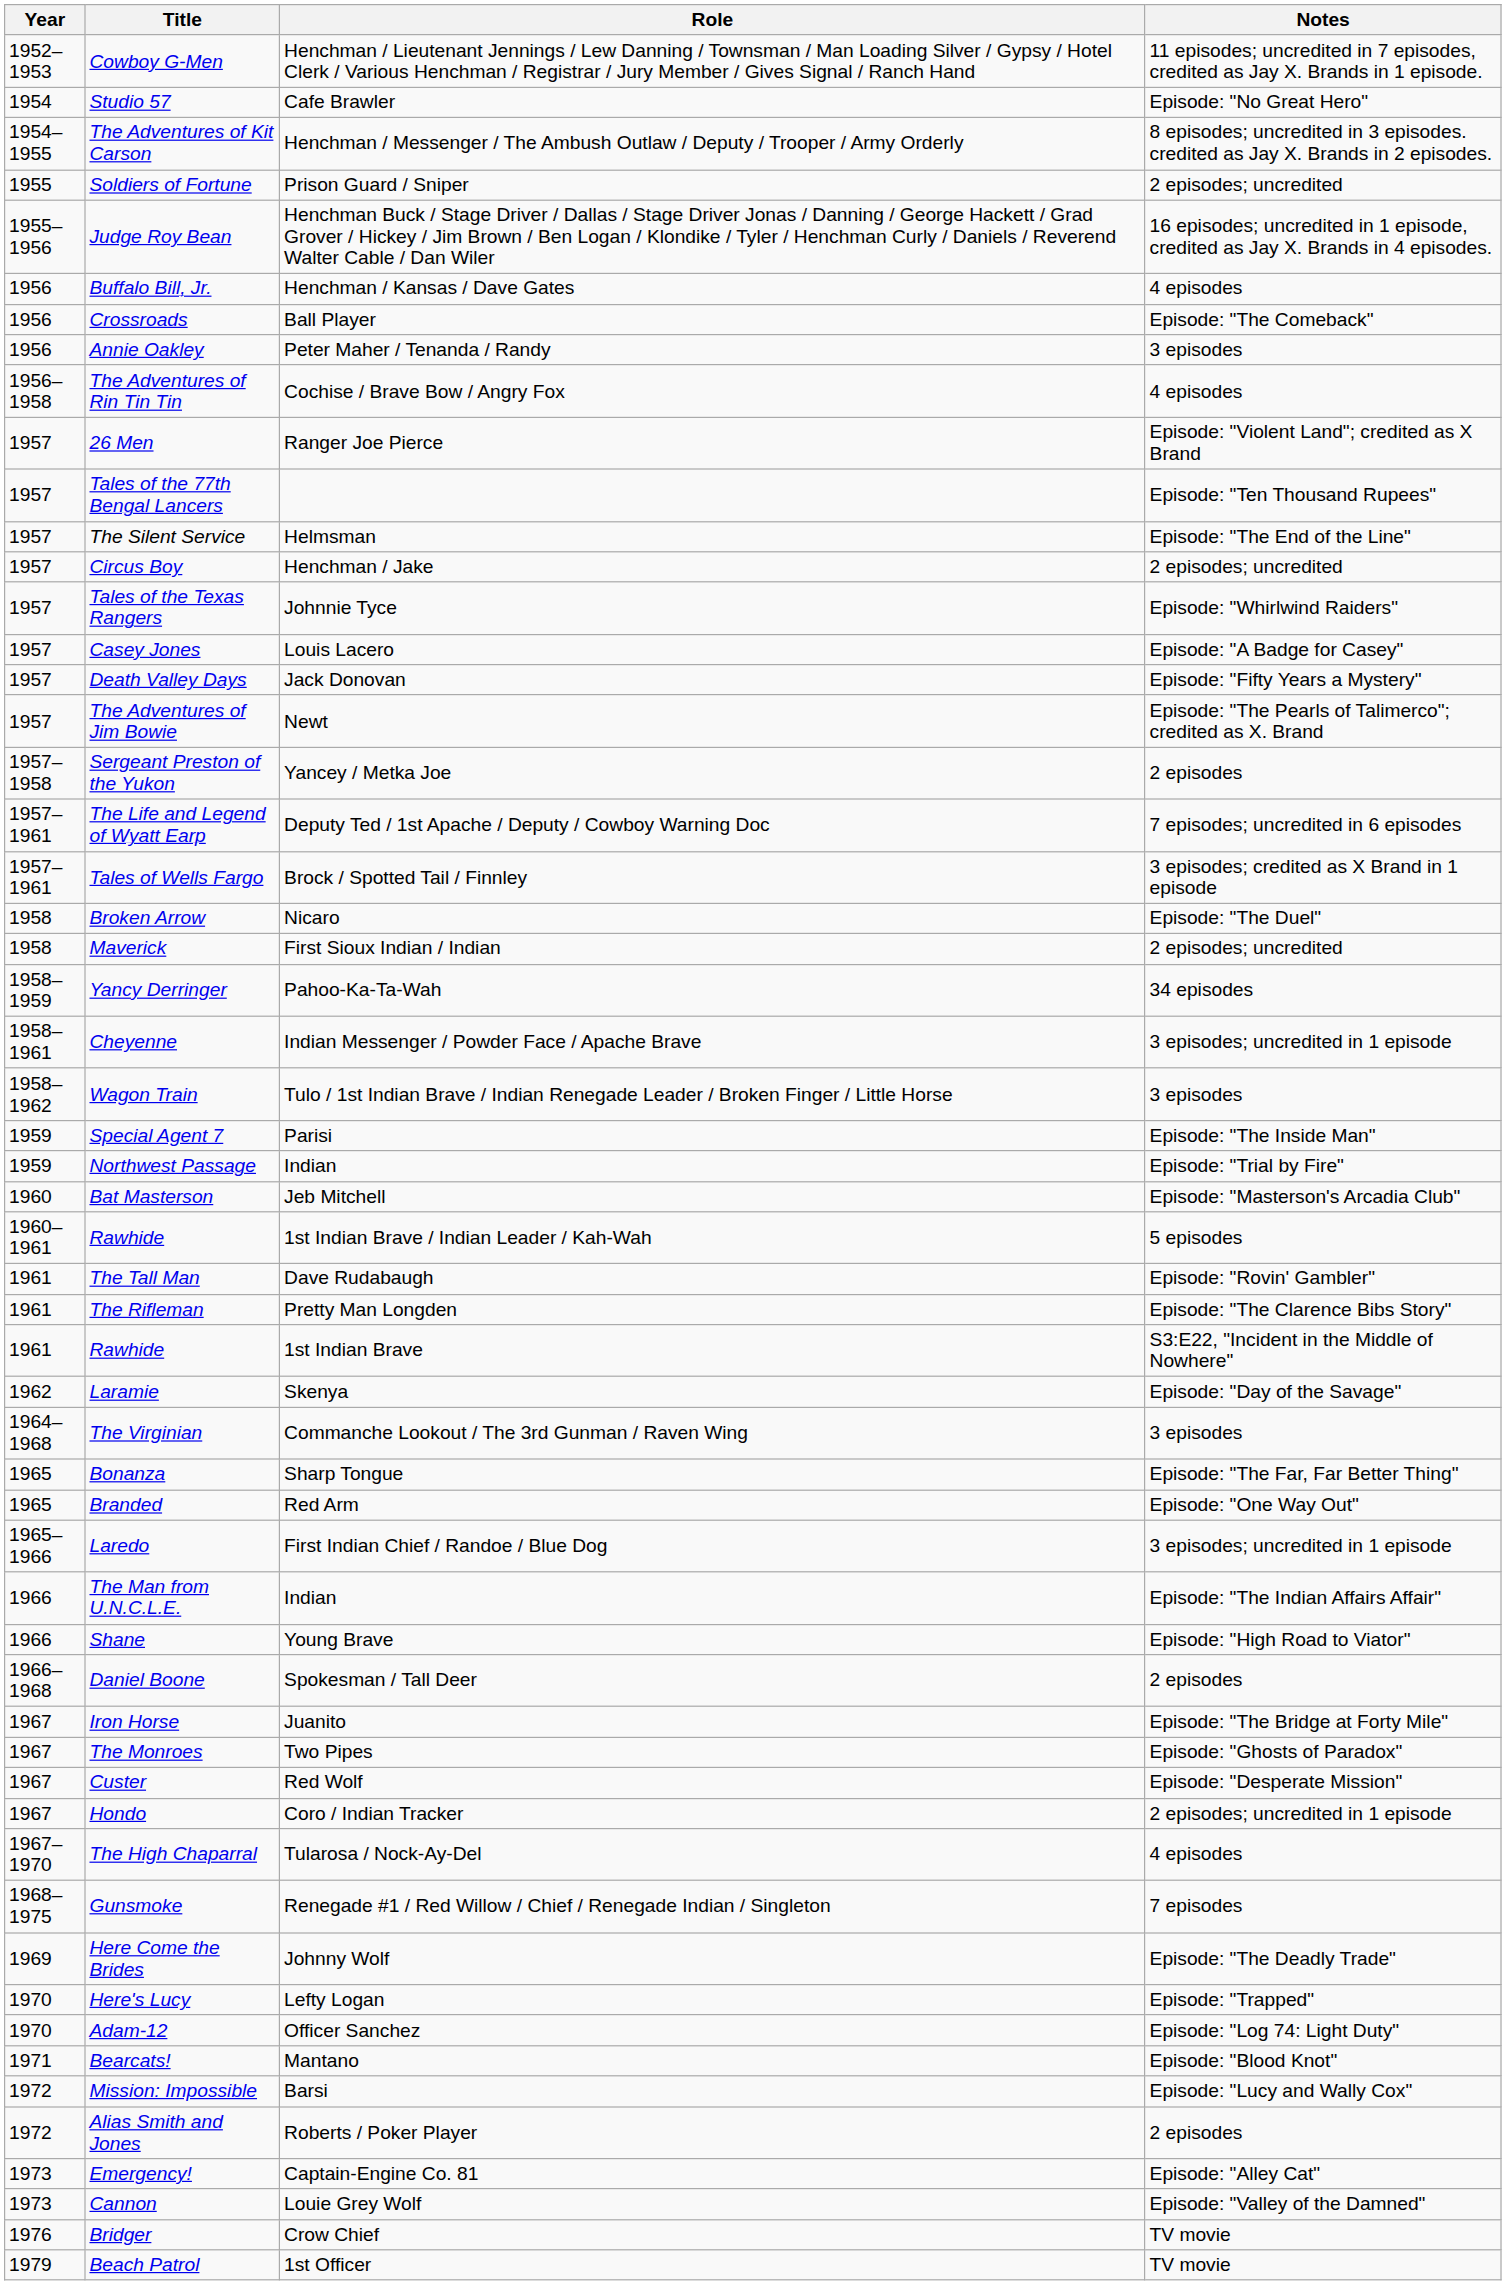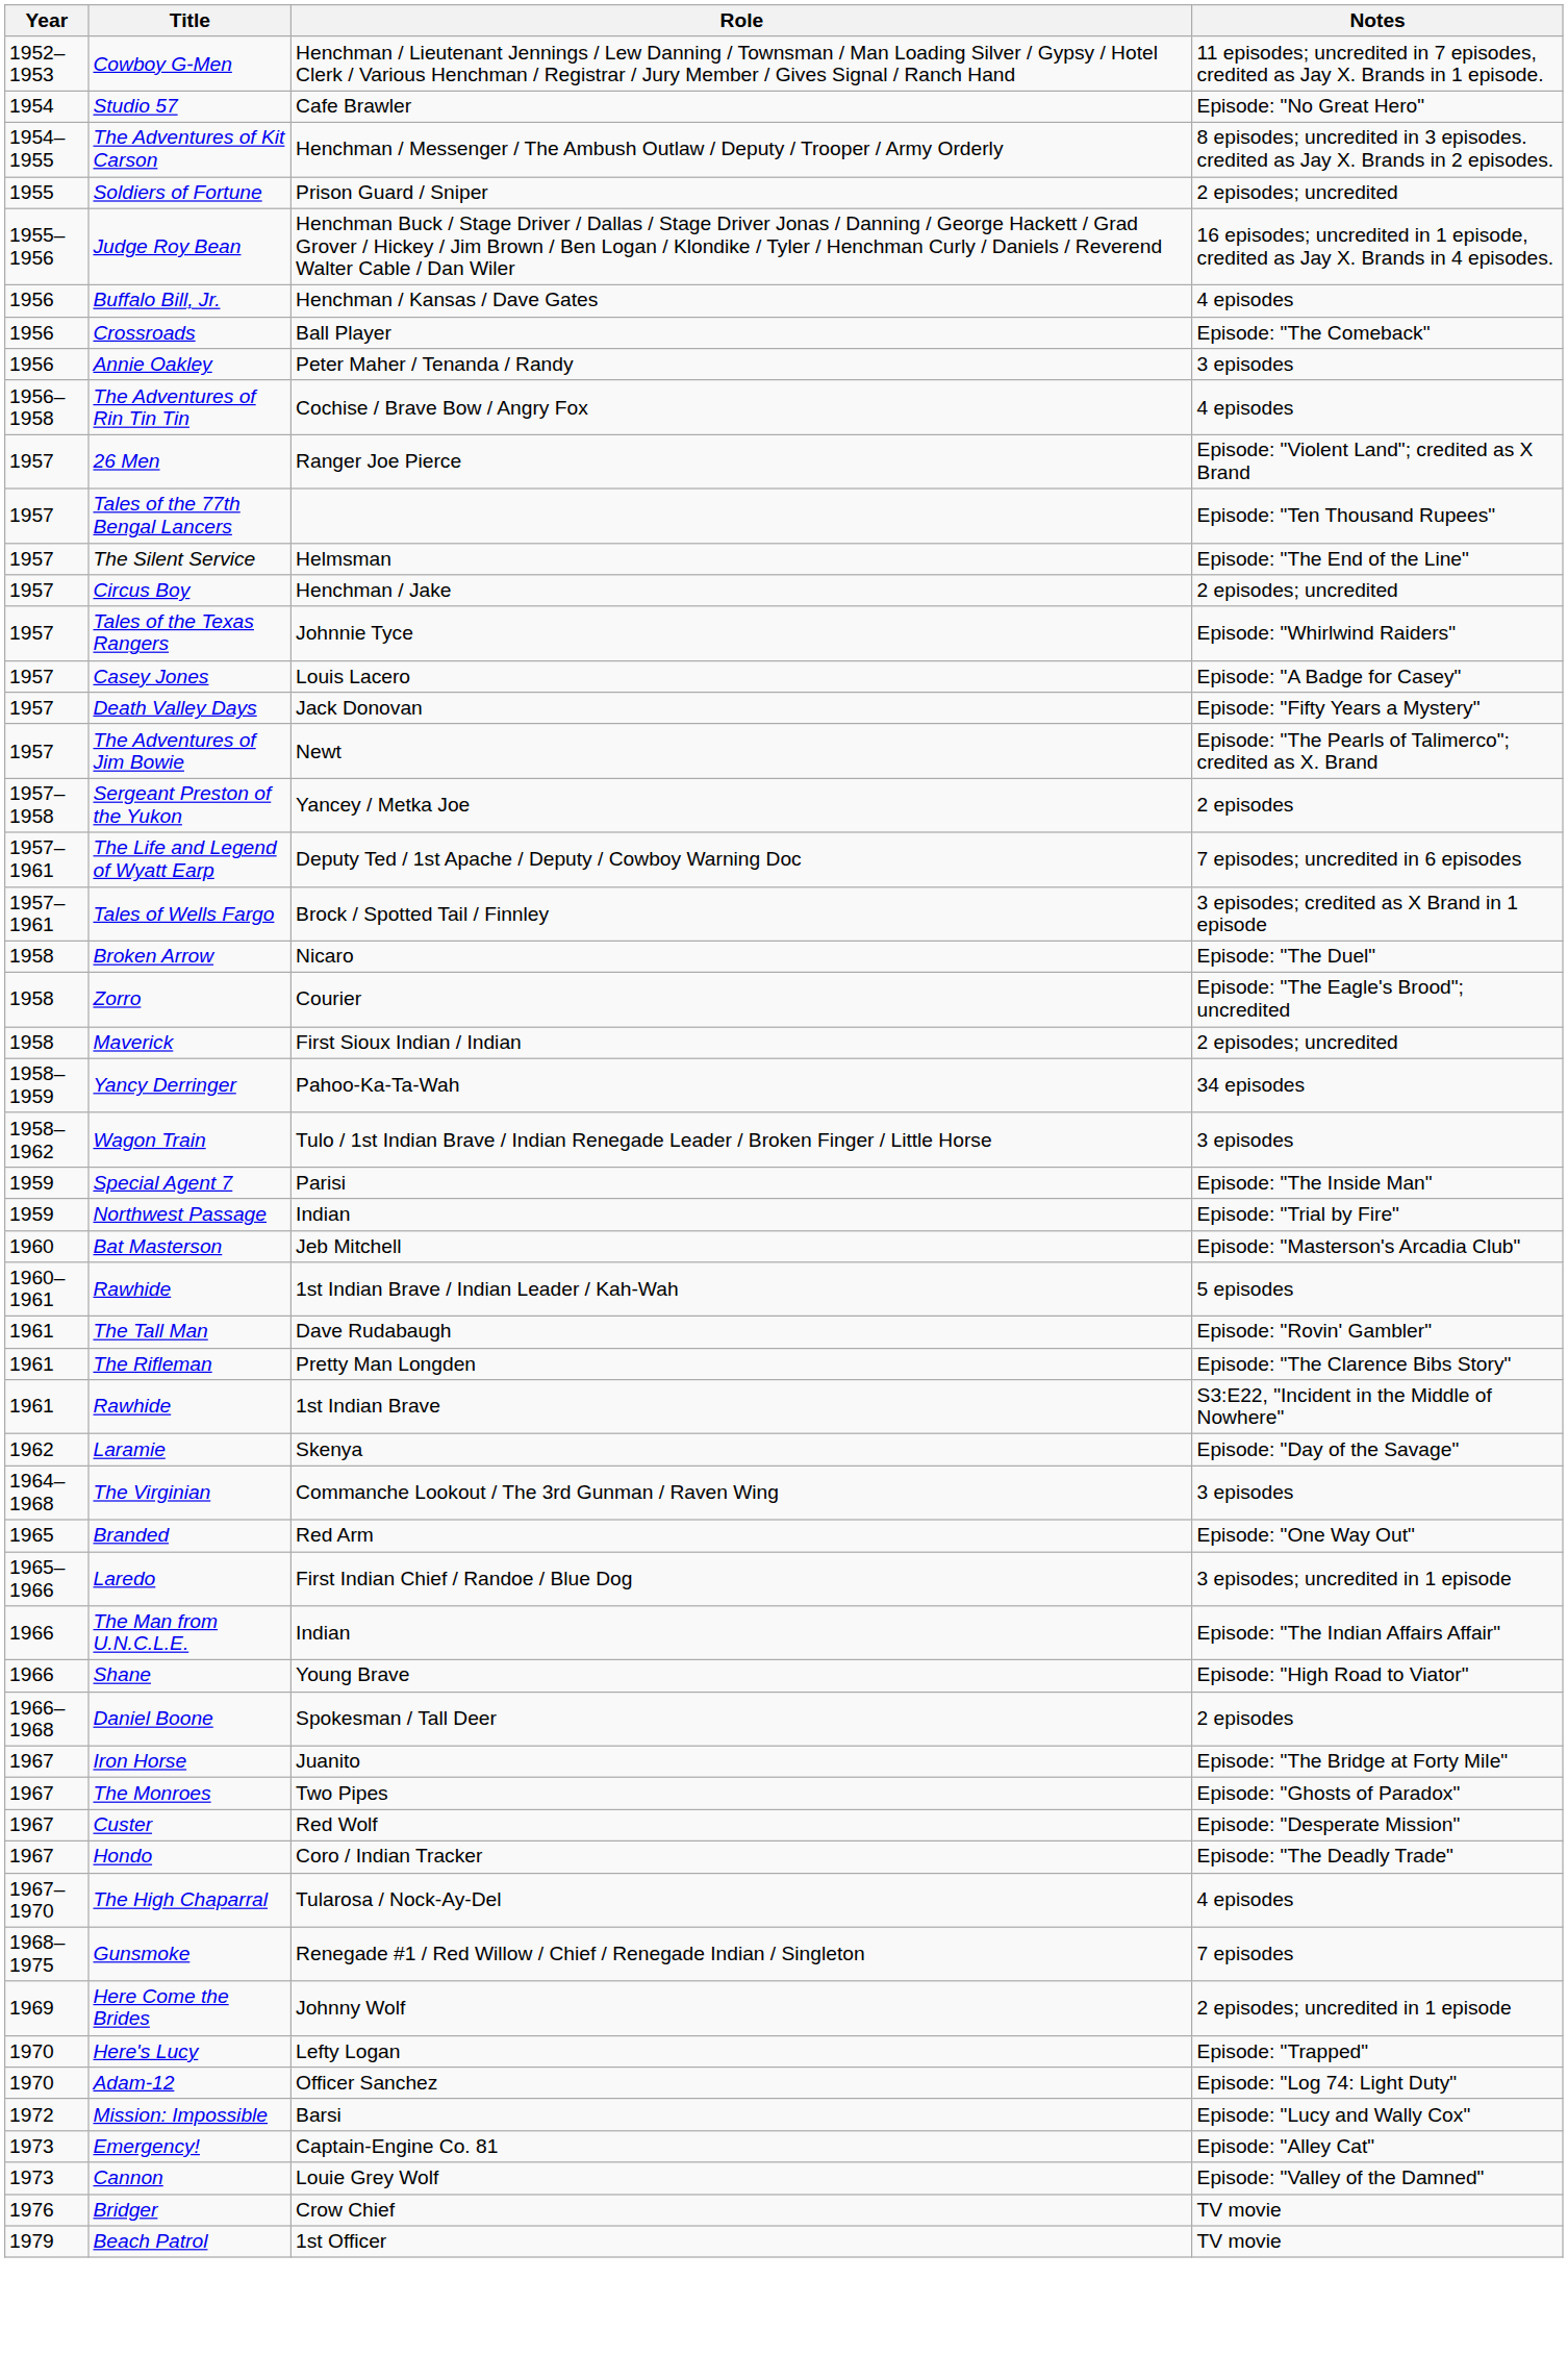+ row: 1958 | Zorro | Courier | Episode: "The Eagle's Brood"; uncredited
- row: 1958–1961 | Cheyenne | Indian Messenger / Powder Face / Apache Brave | 3 episodes; uncredited in 1 episode
- row: 1965 | Bonanza | Sharp Tongue | Episode: "The Far, Far Better Thing"
Hondo | Notes: 2 episodes; uncredited in 1 episode -> Episode: "The Deadly Trade"
Here Come the Brides | Notes: Episode: "The Deadly Trade" -> 2 episodes; uncredited in 1 episode
- row: 1971 | Bearcats! | Mantano | Episode: "Blood Knot"
- row: 1972 | Alias Smith and Jones | Roberts / Poker Player | 2 episodes
